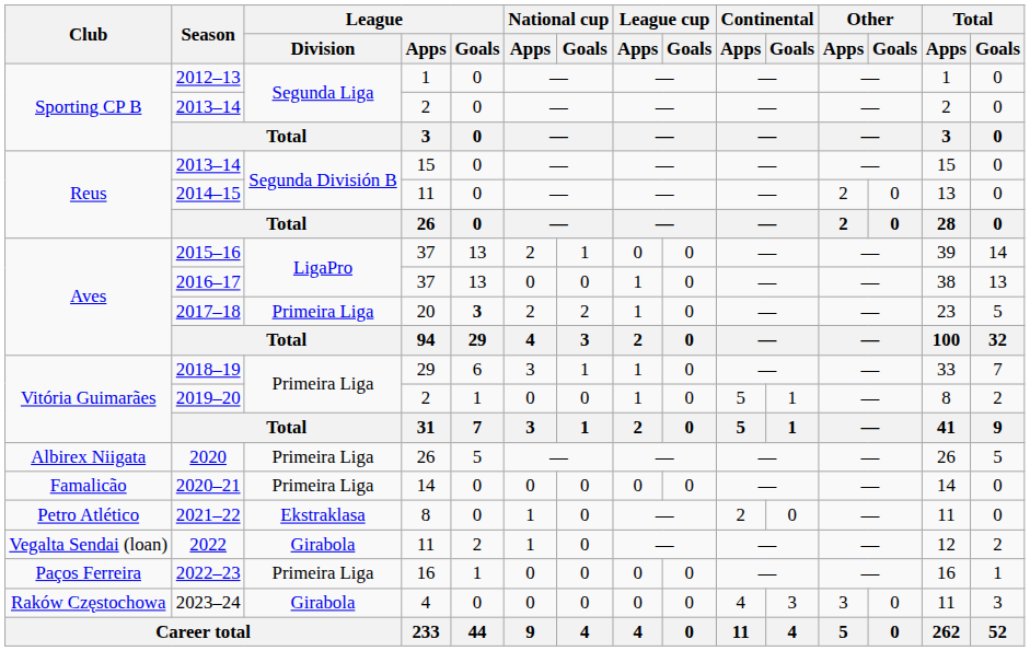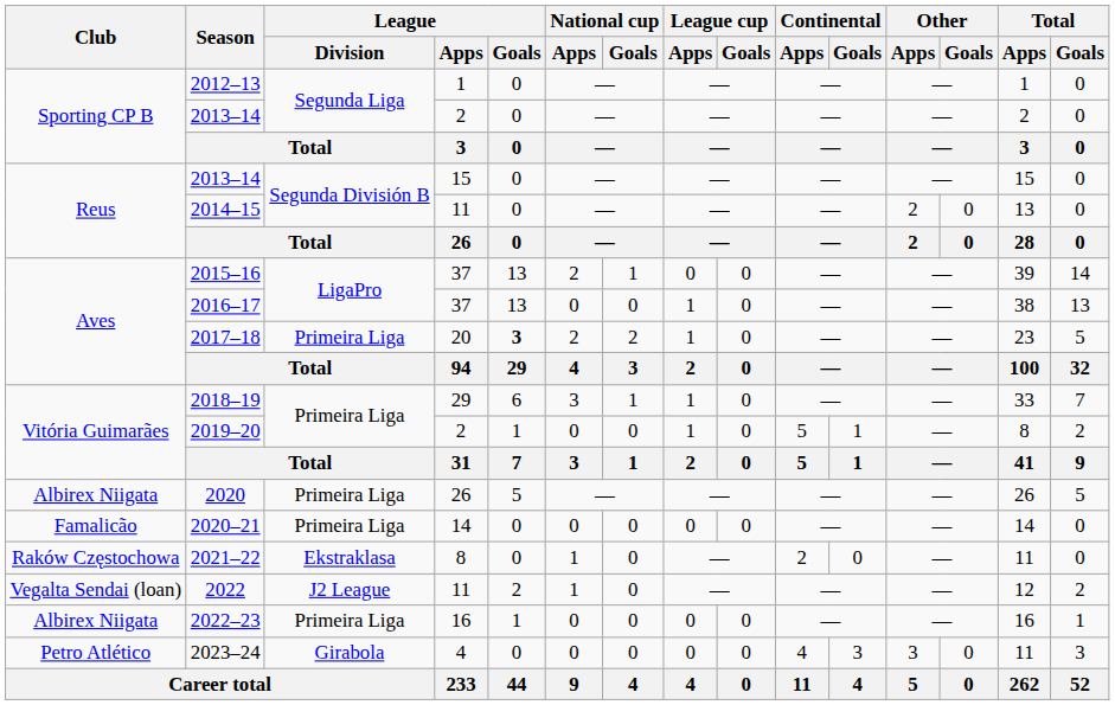2021–22 | Club: Petro Atlético -> Raków Częstochowa
2022 | League / Division: Girabola -> J2 League
2022–23 | Club: Paços Ferreira -> Albirex Niigata
2023–24 | Club: Raków Częstochowa -> Petro Atlético
